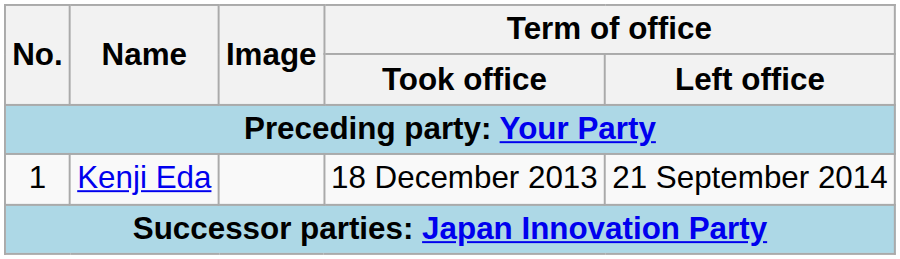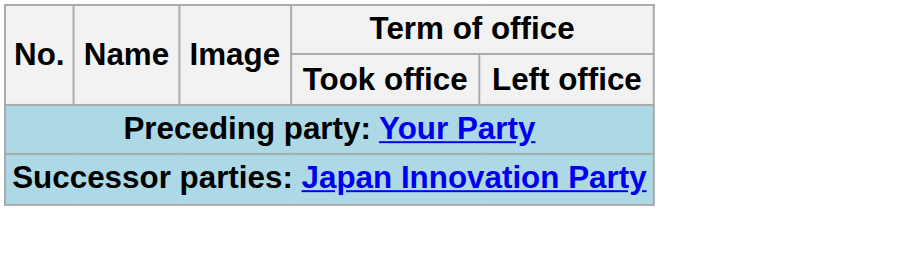- row: 1 | Kenji Eda | 18 December 2013 | 21 September 2014
